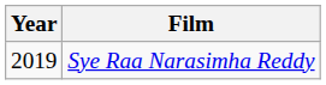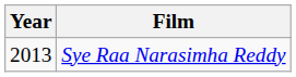Sye Raa Narasimha Reddy | Year: 2019 -> 2013
